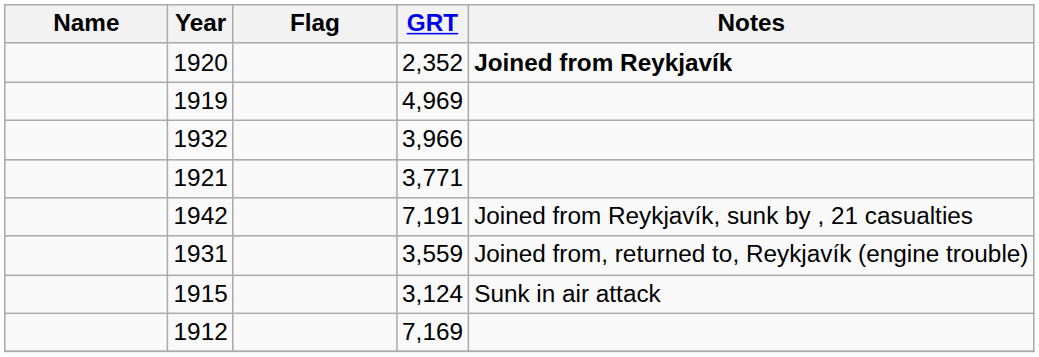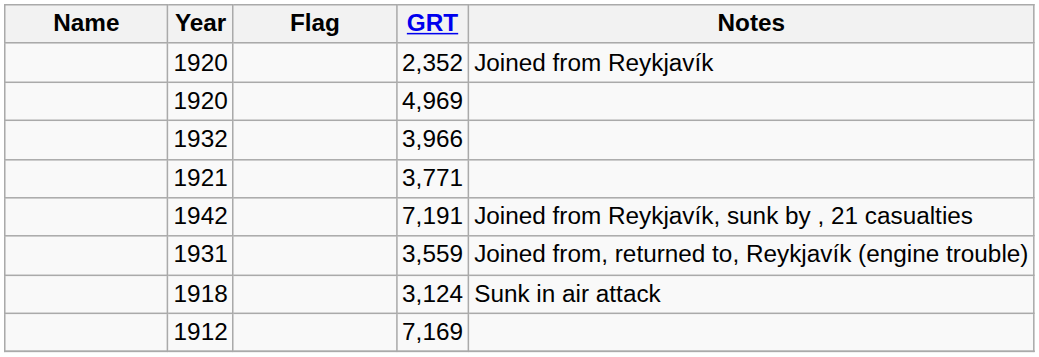2,352 | Notes: bold -> normal
4,969 | Year: 1919 -> 1920
3,124 | Year: 1915 -> 1918
